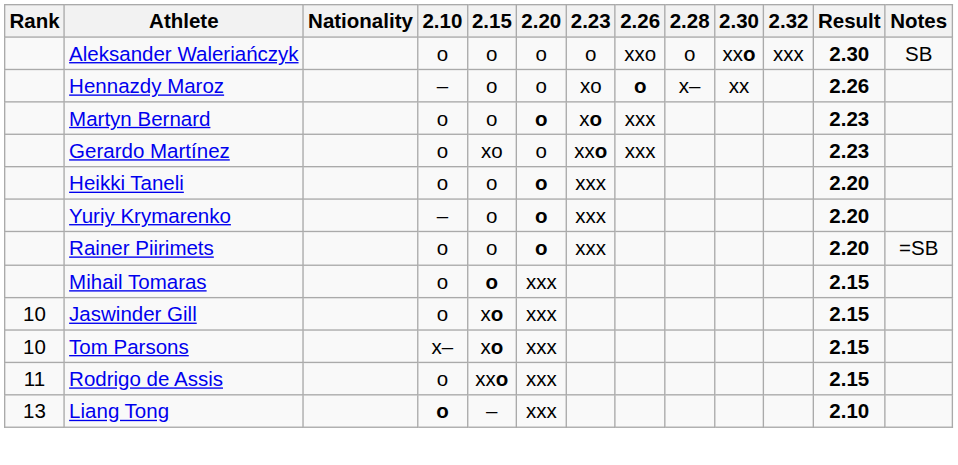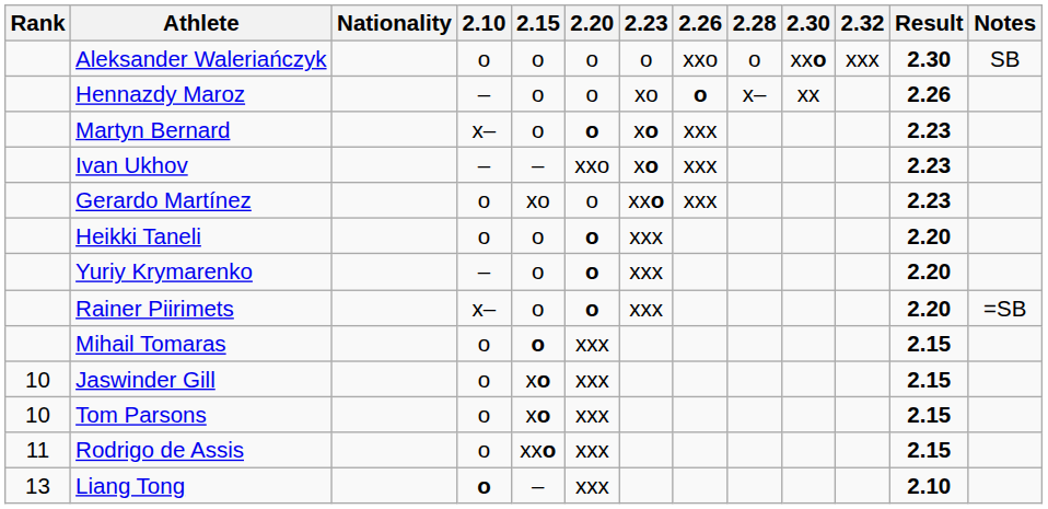Martyn Bernard | 2.10: o -> x–
+ row: Ivan Ukhov | – | – | xxo | xo | xxx | 2.23
Rainer Piirimets | 2.10: o -> x–
Tom Parsons | 2.10: x– -> o
